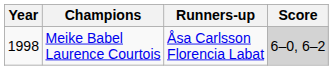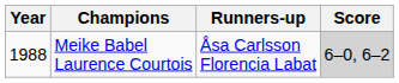Meike Babel Laurence Courtois | Year: 1998 -> 1988
